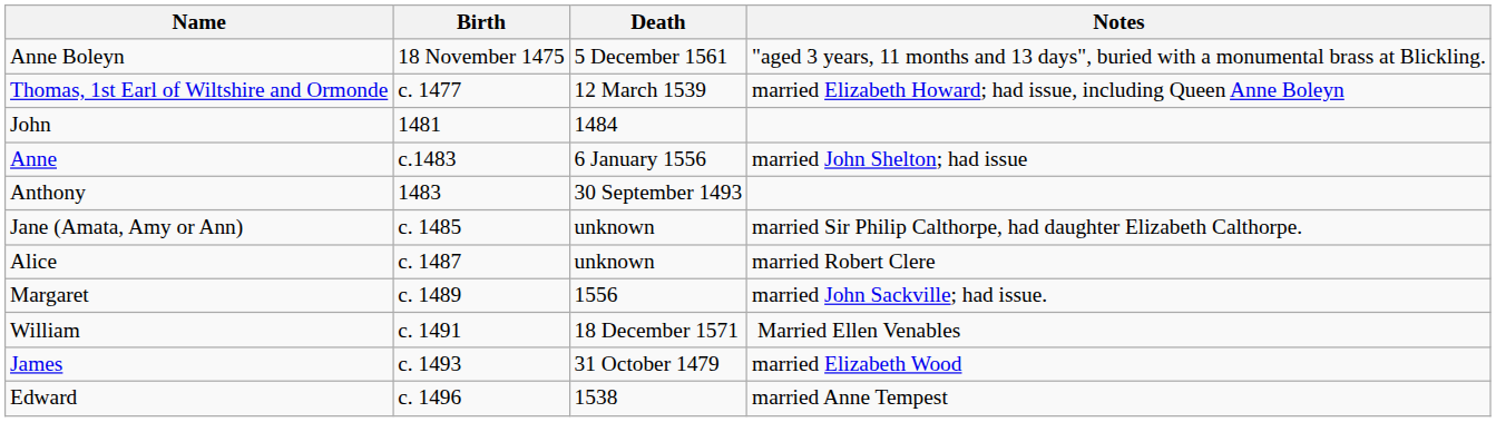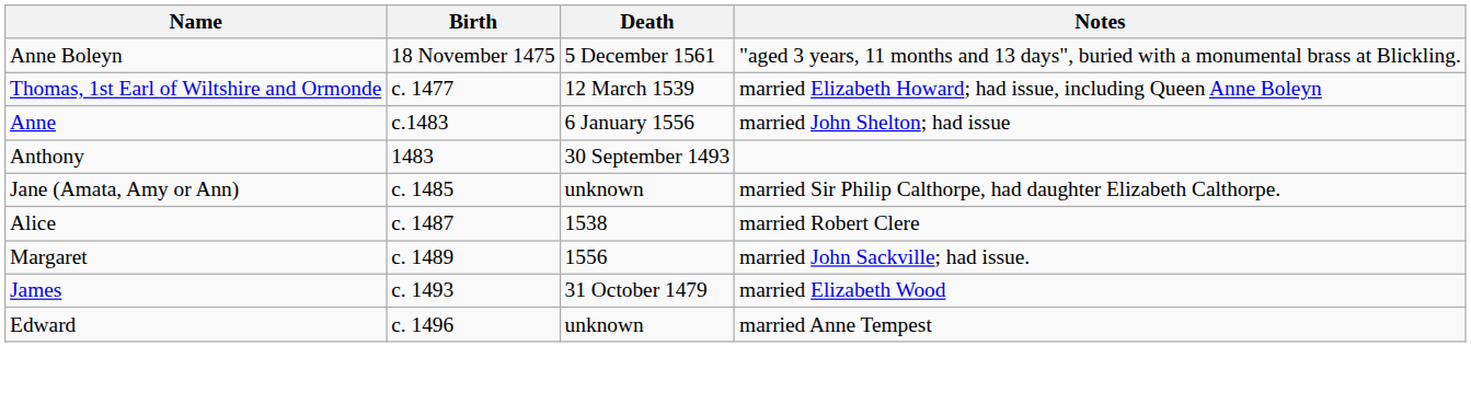- row: John | 1481 | 1484
Alice | Death: unknown -> 1538
- row: William | c. 1491 | 18 December 1571 | Married Ellen Venables
Edward | Death: 1538 -> unknown
